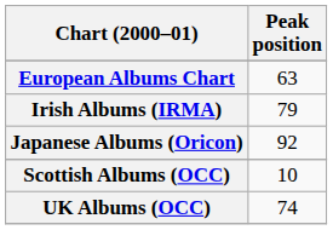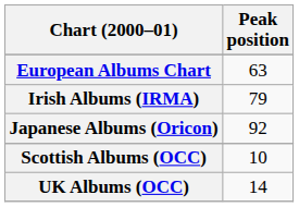UK Albums (OCC) | Peak position: 74 -> 14
